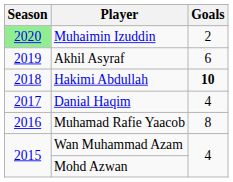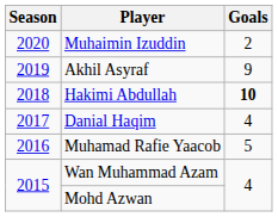Muhaimin Izuddin | Season: lightgreen background -> no background
Akhil Asyraf | Goals: 6 -> 9
Muhamad Rafie Yaacob | Goals: 8 -> 5
